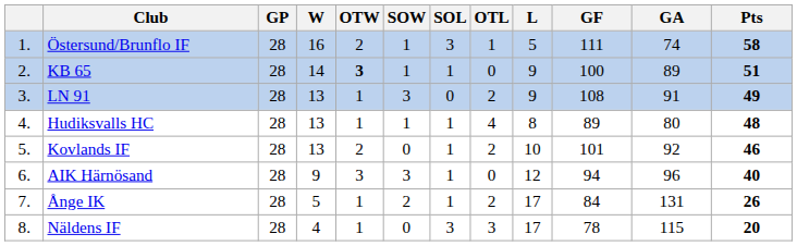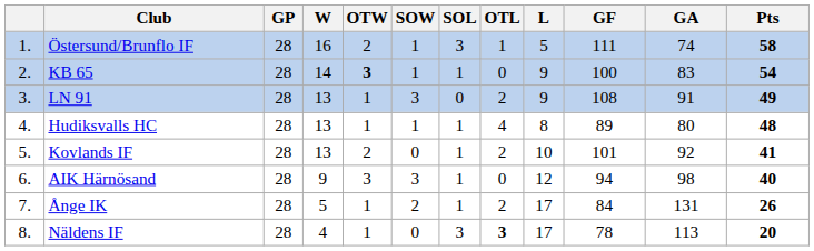KB 65 | GA: 89 -> 83
KB 65 | Pts: 51 -> 54
Kovlands IF | Pts: 46 -> 41
AIK Härnösand | GA: 96 -> 98
Näldens IF | OTL: normal -> bold
Näldens IF | GA: 115 -> 113
